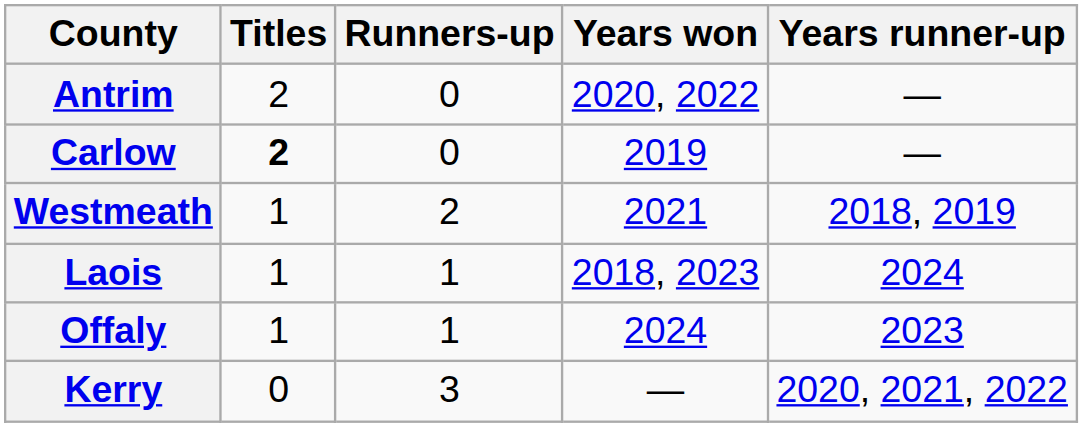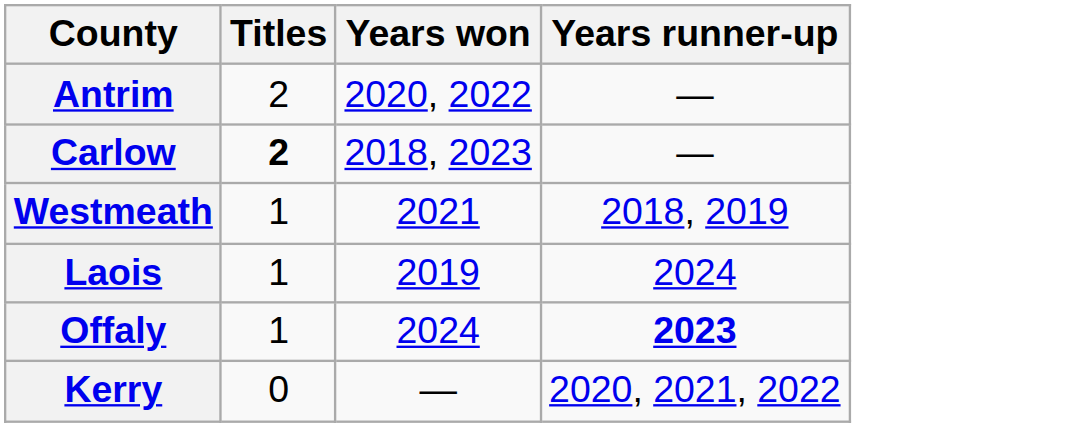- column: Runners-up | 0 | 0 | 2 | 1 | 1 | 3
Carlow | Years won: 2019 -> 2018, 2023
Laois | Years won: 2018, 2023 -> 2019
Offaly | Years runner-up: normal -> bold
